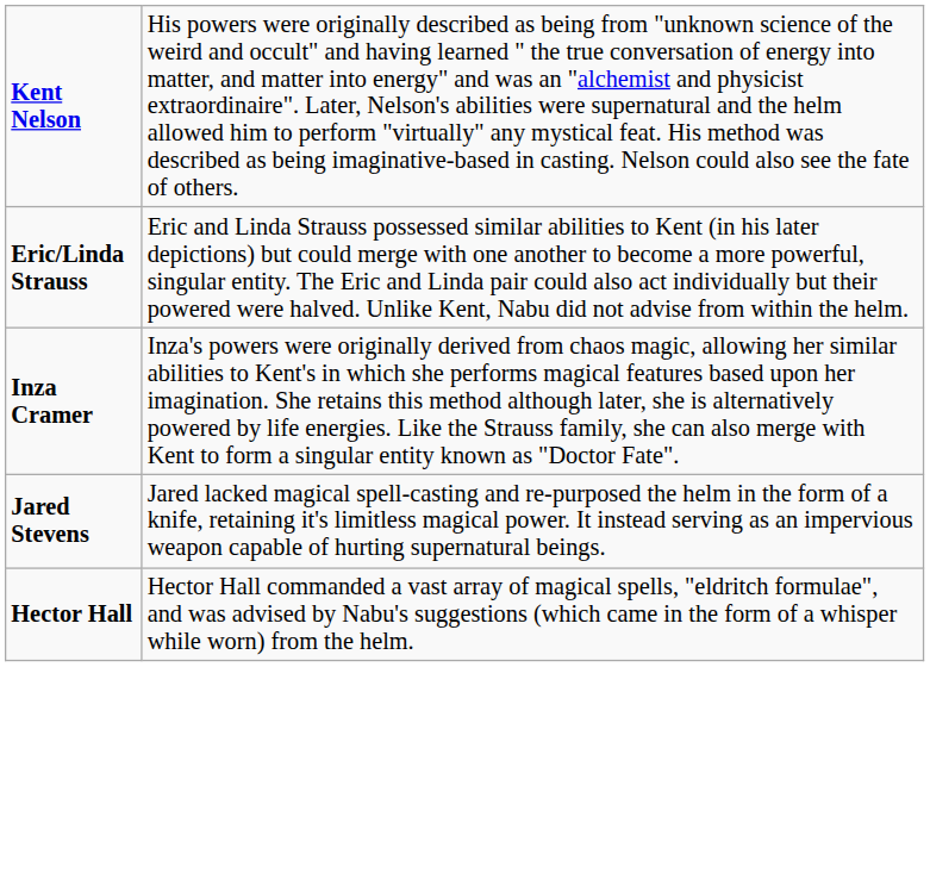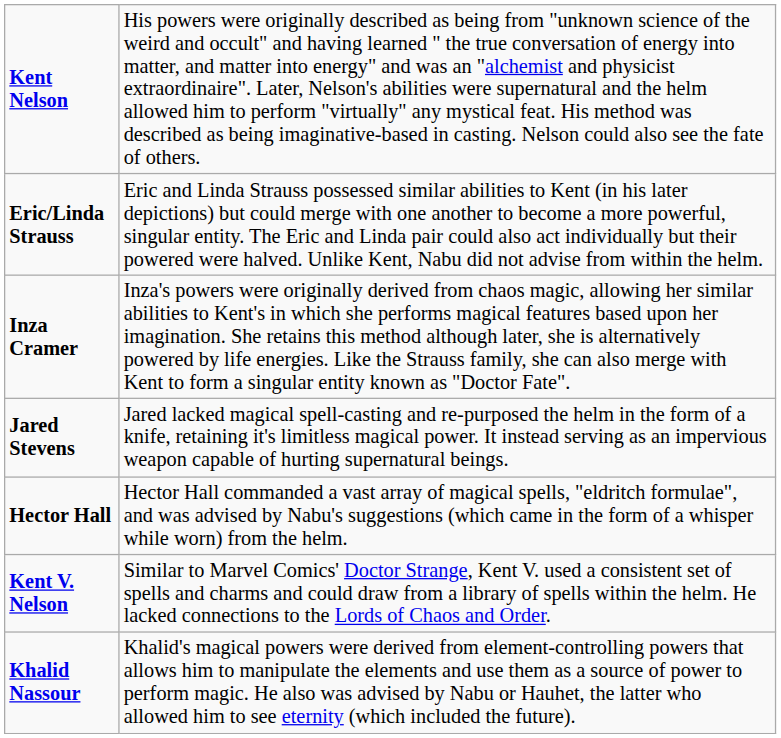+ row: Kent V. Nelson | Similar to Marvel Comics' Doctor Strange, Kent V. used a consistent set of spells and charms and could draw from a library of spells within the helm. He lacked connections to the Lords of Chaos and Order.
+ row: Khalid Nassour | Khalid's magical powers were derived from element-controlling powers that allows him to manipulate the elements and use them as a source of power to perform magic. He also was advised by Nabu or Hauhet, the latter who allowed him to see eternity (which included the future).
